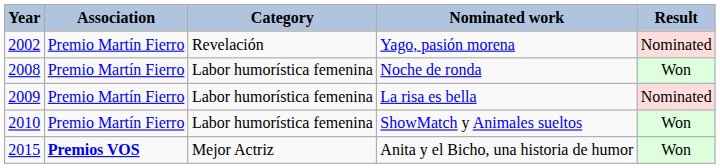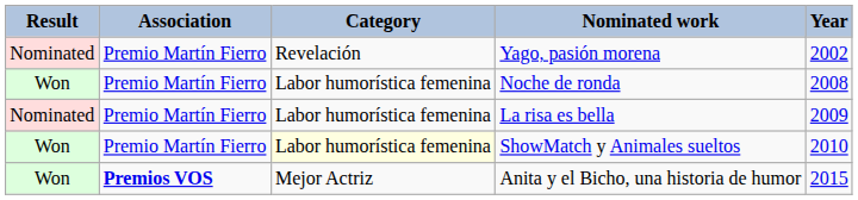columns swapped: Year <-> Result
ShowMatch y Animales sueltos | Category: no background -> lightyellow background
